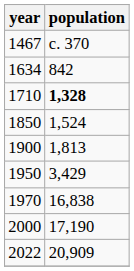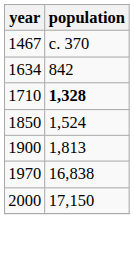- row: 1950 | 3,429
2000 | population: 17,190 -> 17,150
- row: 2022 | 20,909
